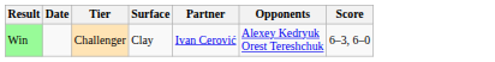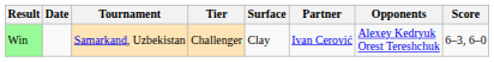+ column: Tournament | Samarkand, Uzbekistan
